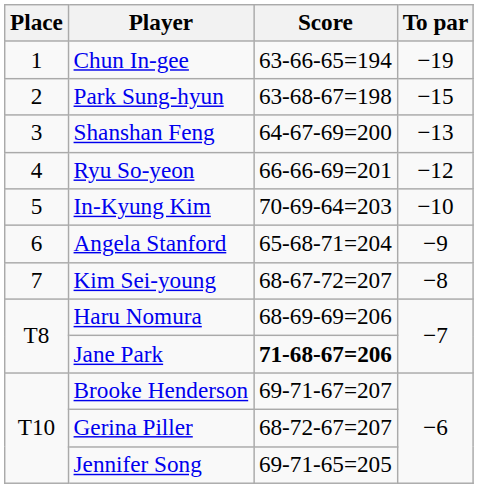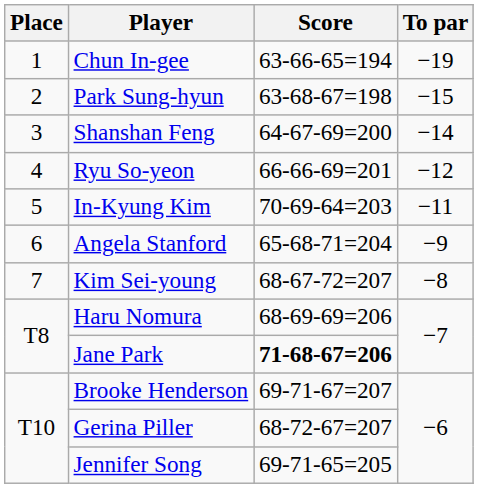Shanshan Feng | To par: −13 -> −14
In-Kyung Kim | To par: −10 -> −11
